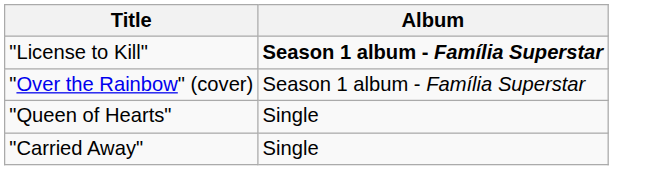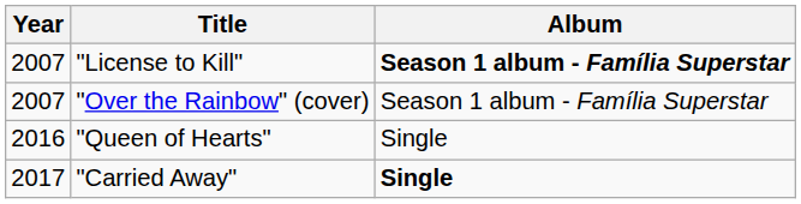+ column: Year | 2007 | 2007 | 2016 | 2017
"Carried Away" | Album: normal -> bold
